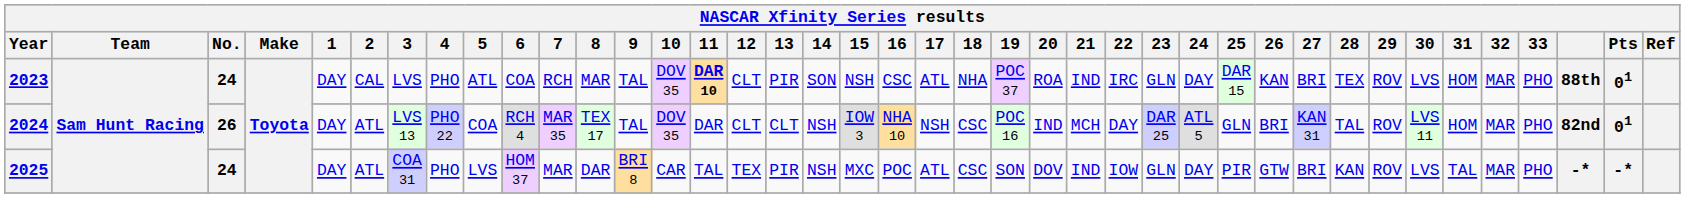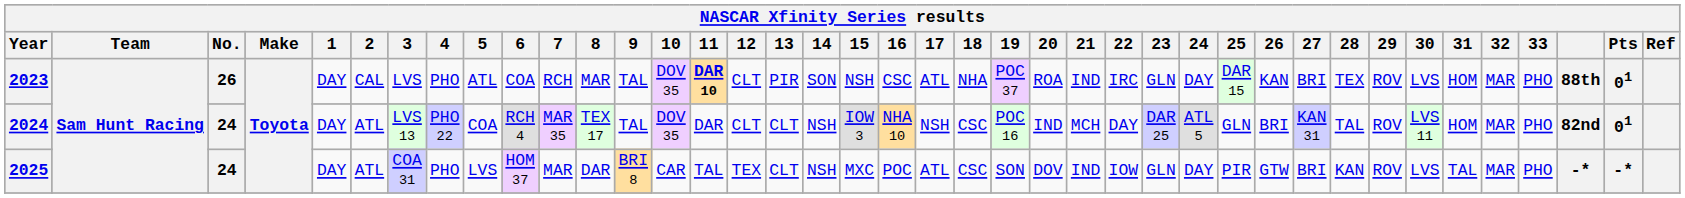2023 | No.: 24 -> 26
2024 | No.: 26 -> 24
2025 | 13: PIR -> CLT
